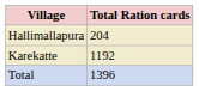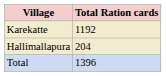rows swapped: Karekatte <-> Hallimallapura
